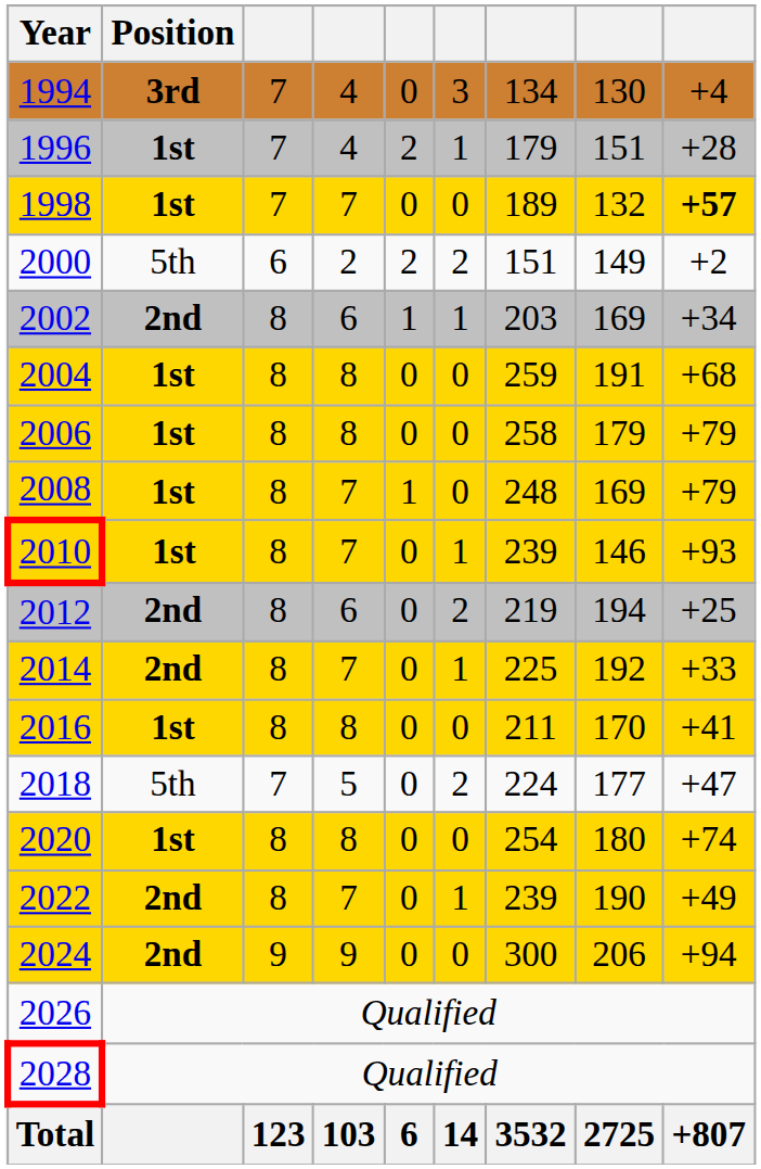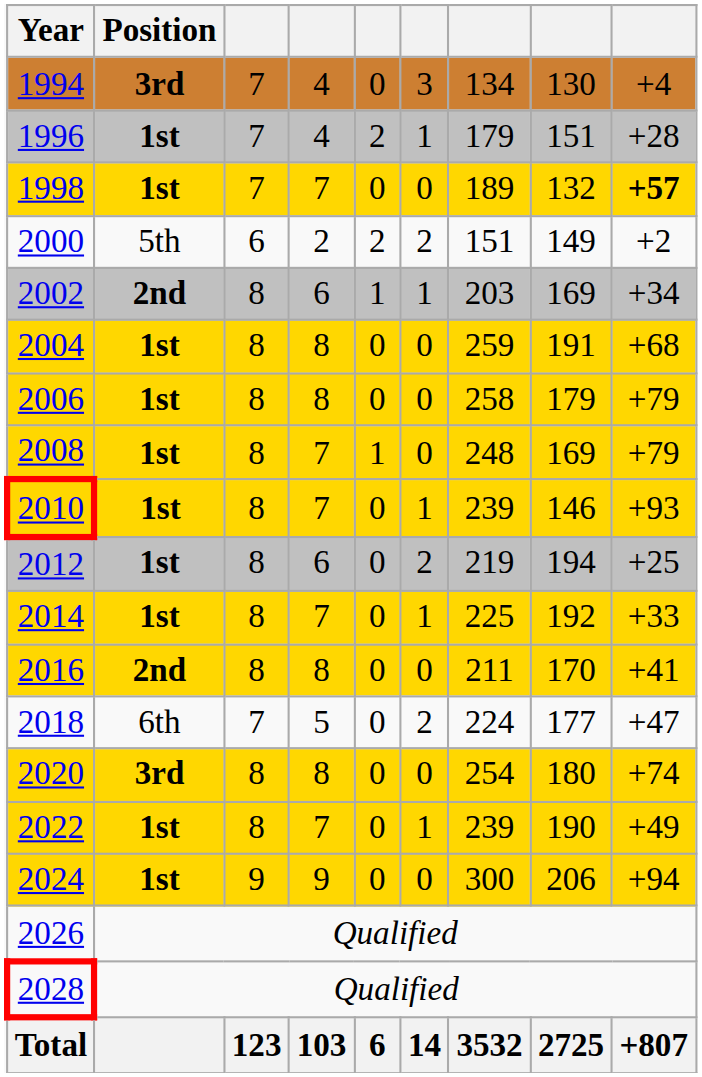2012 | Position: 2nd -> 1st
2014 | Position: 2nd -> 1st
2016 | Position: 1st -> 2nd
2018 | Position: 5th -> 6th
2020 | Position: 1st -> 3rd
2022 | Position: 2nd -> 1st
2024 | Position: 2nd -> 1st
